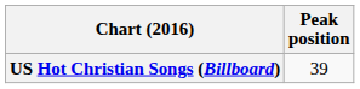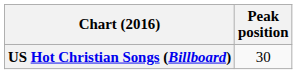US Hot Christian Songs (Billboard) | Peak position: 39 -> 30
